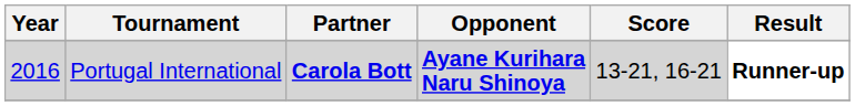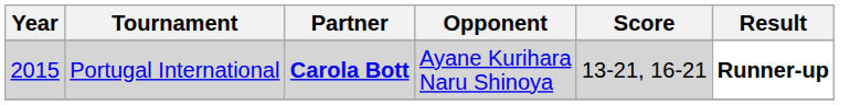Portugal International | Year: 2016 -> 2015
Portugal International | Opponent: bold -> normal
